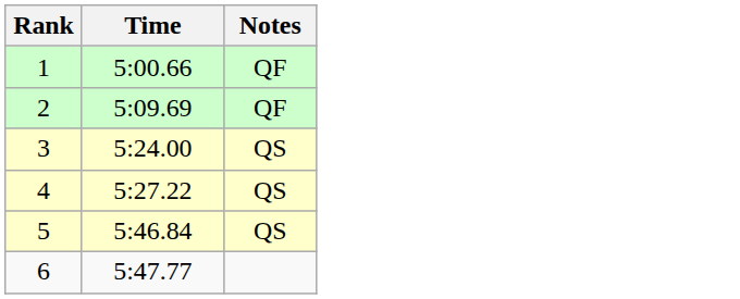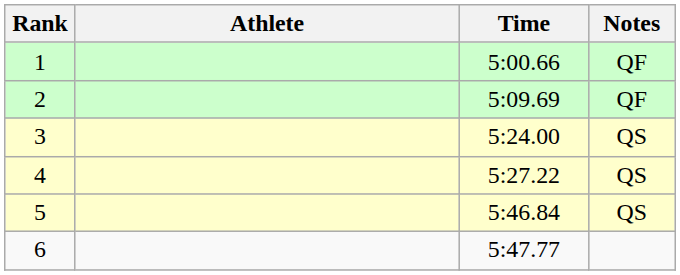+ column: Athlete
